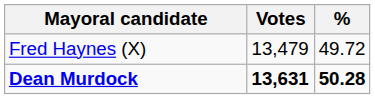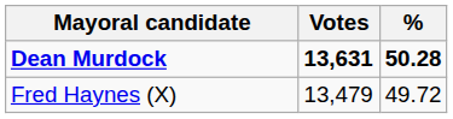rows swapped: Dean Murdock <-> Fred Haynes (X)
